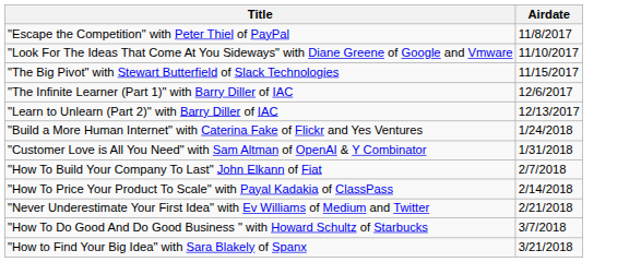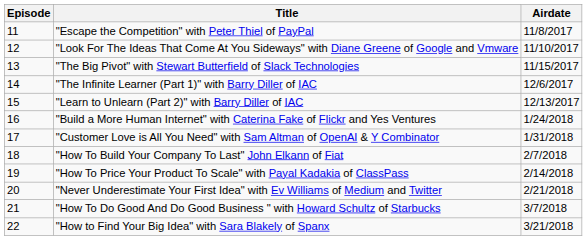+ column: Episode | 11 | 12 | 13 | 14 | 15 | 16 | 17 | 18 | 19 | 20 | 21 | 22
